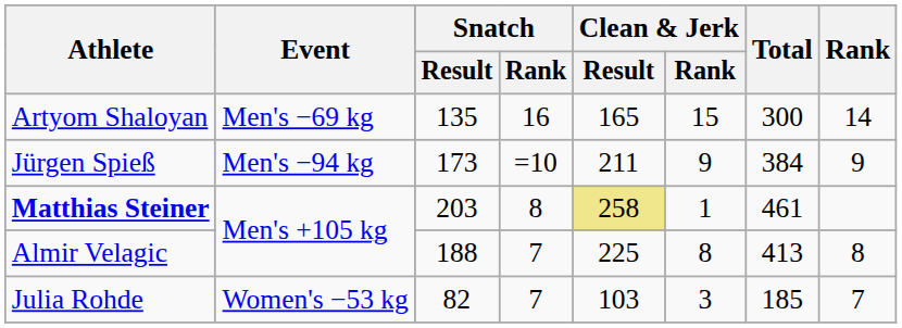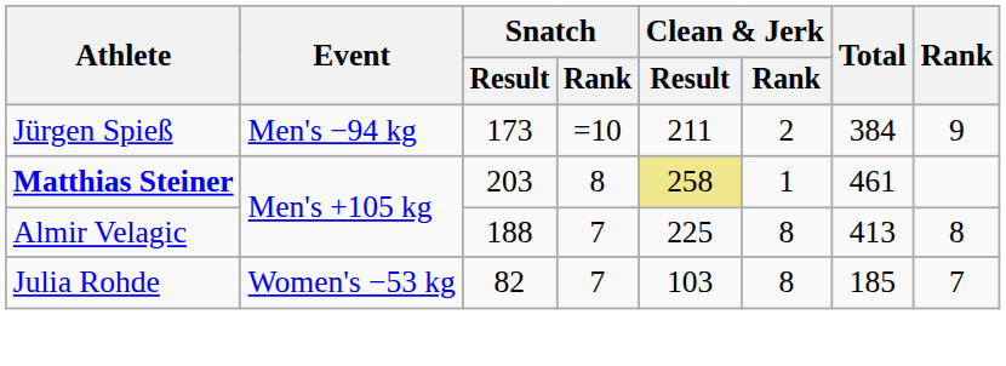- row: Artyom Shaloyan | Men's −69 kg | 135 | 16 | 165 | 15 | 300 | 14
Jürgen Spieß | Clean & Jerk / Rank: 9 -> 2
Julia Rohde | Clean & Jerk / Rank: 3 -> 8
